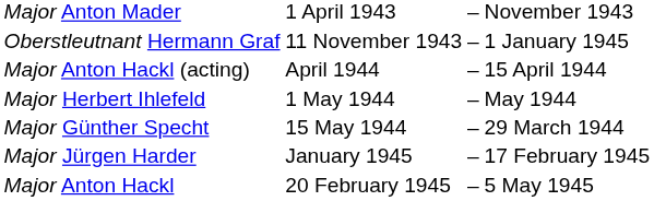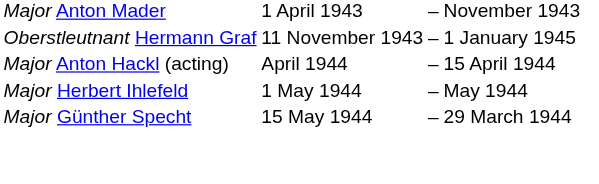- row: Major Jürgen Harder | January 1945 | – | 17 February 1945
- row: Major Anton Hackl | 20 February 1945 | – | 5 May 1945
